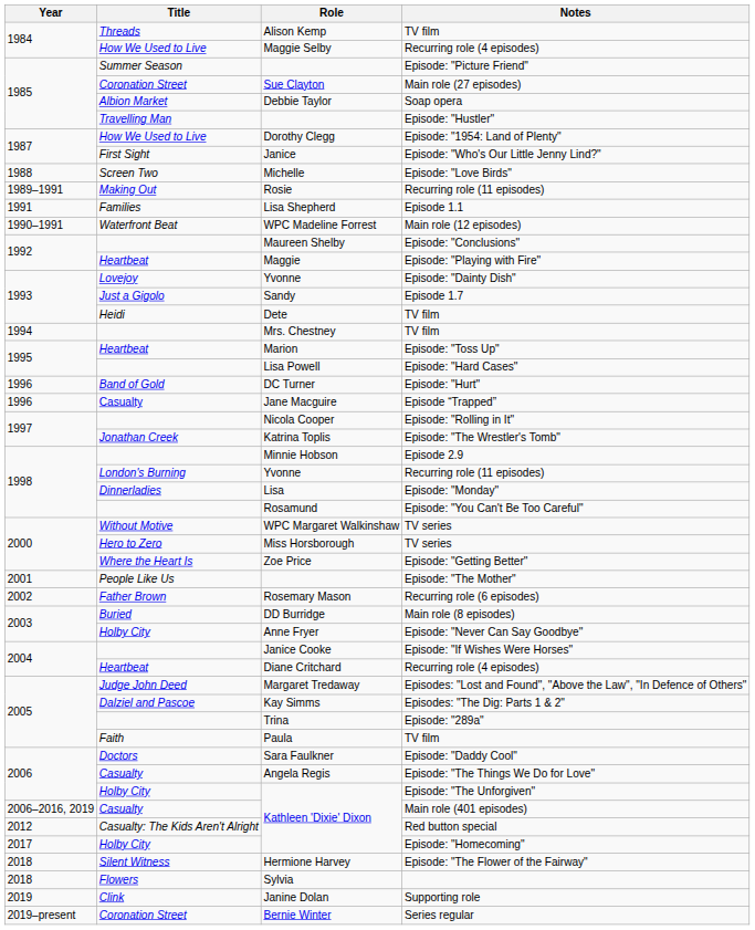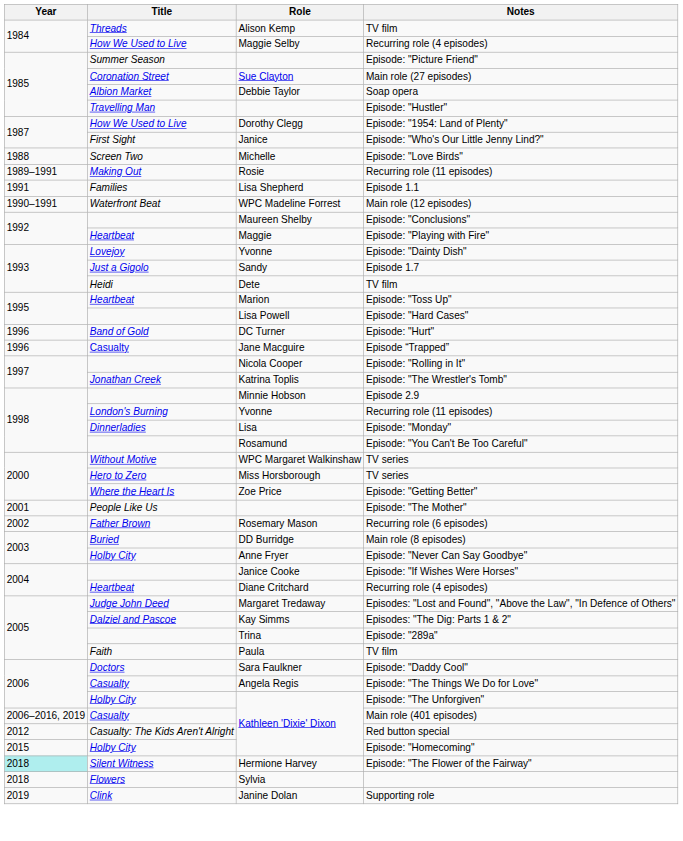- row: 1994 | Mrs. Chestney | TV film
Kathleen 'Dixie' Dixon / Episode: "Homecoming" | Year: 2017 -> 2015
Hermione Harvey | Year: no background -> paleturquoise background
- row: 2019–present | Coronation Street | Bernie Winter | Series regular
